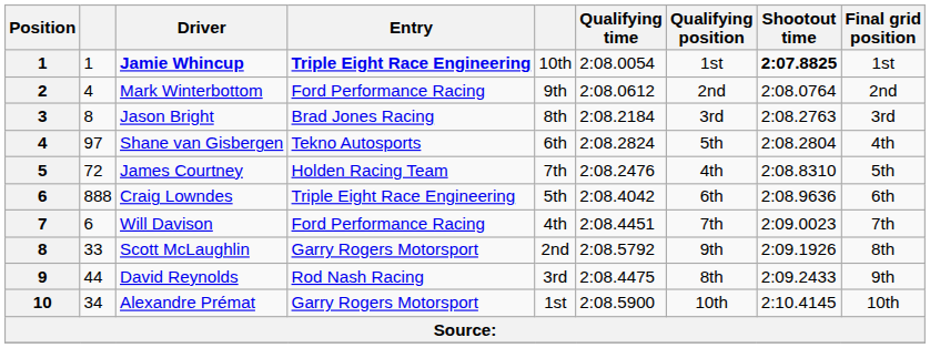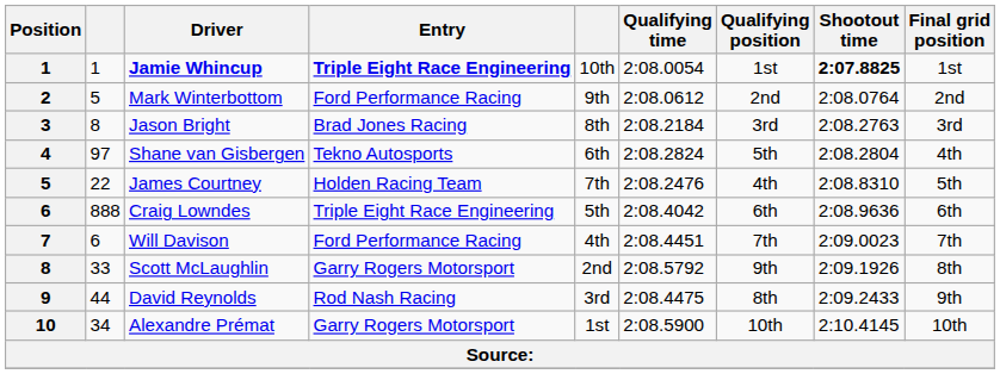Mark Winterbottom | column 2: 4 -> 5
James Courtney | column 2: 72 -> 22
